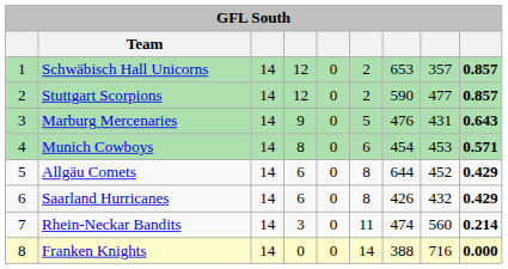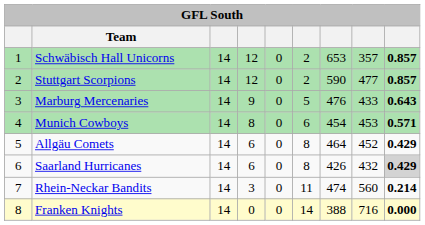Marburg Mercenaries | column 8: 431 -> 433
Allgäu Comets | column 7: 644 -> 464
Saarland Hurricanes | column 9: no background -> lightgrey background
